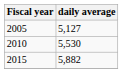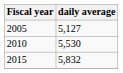2015 | daily average: 5,882 -> 5,832
